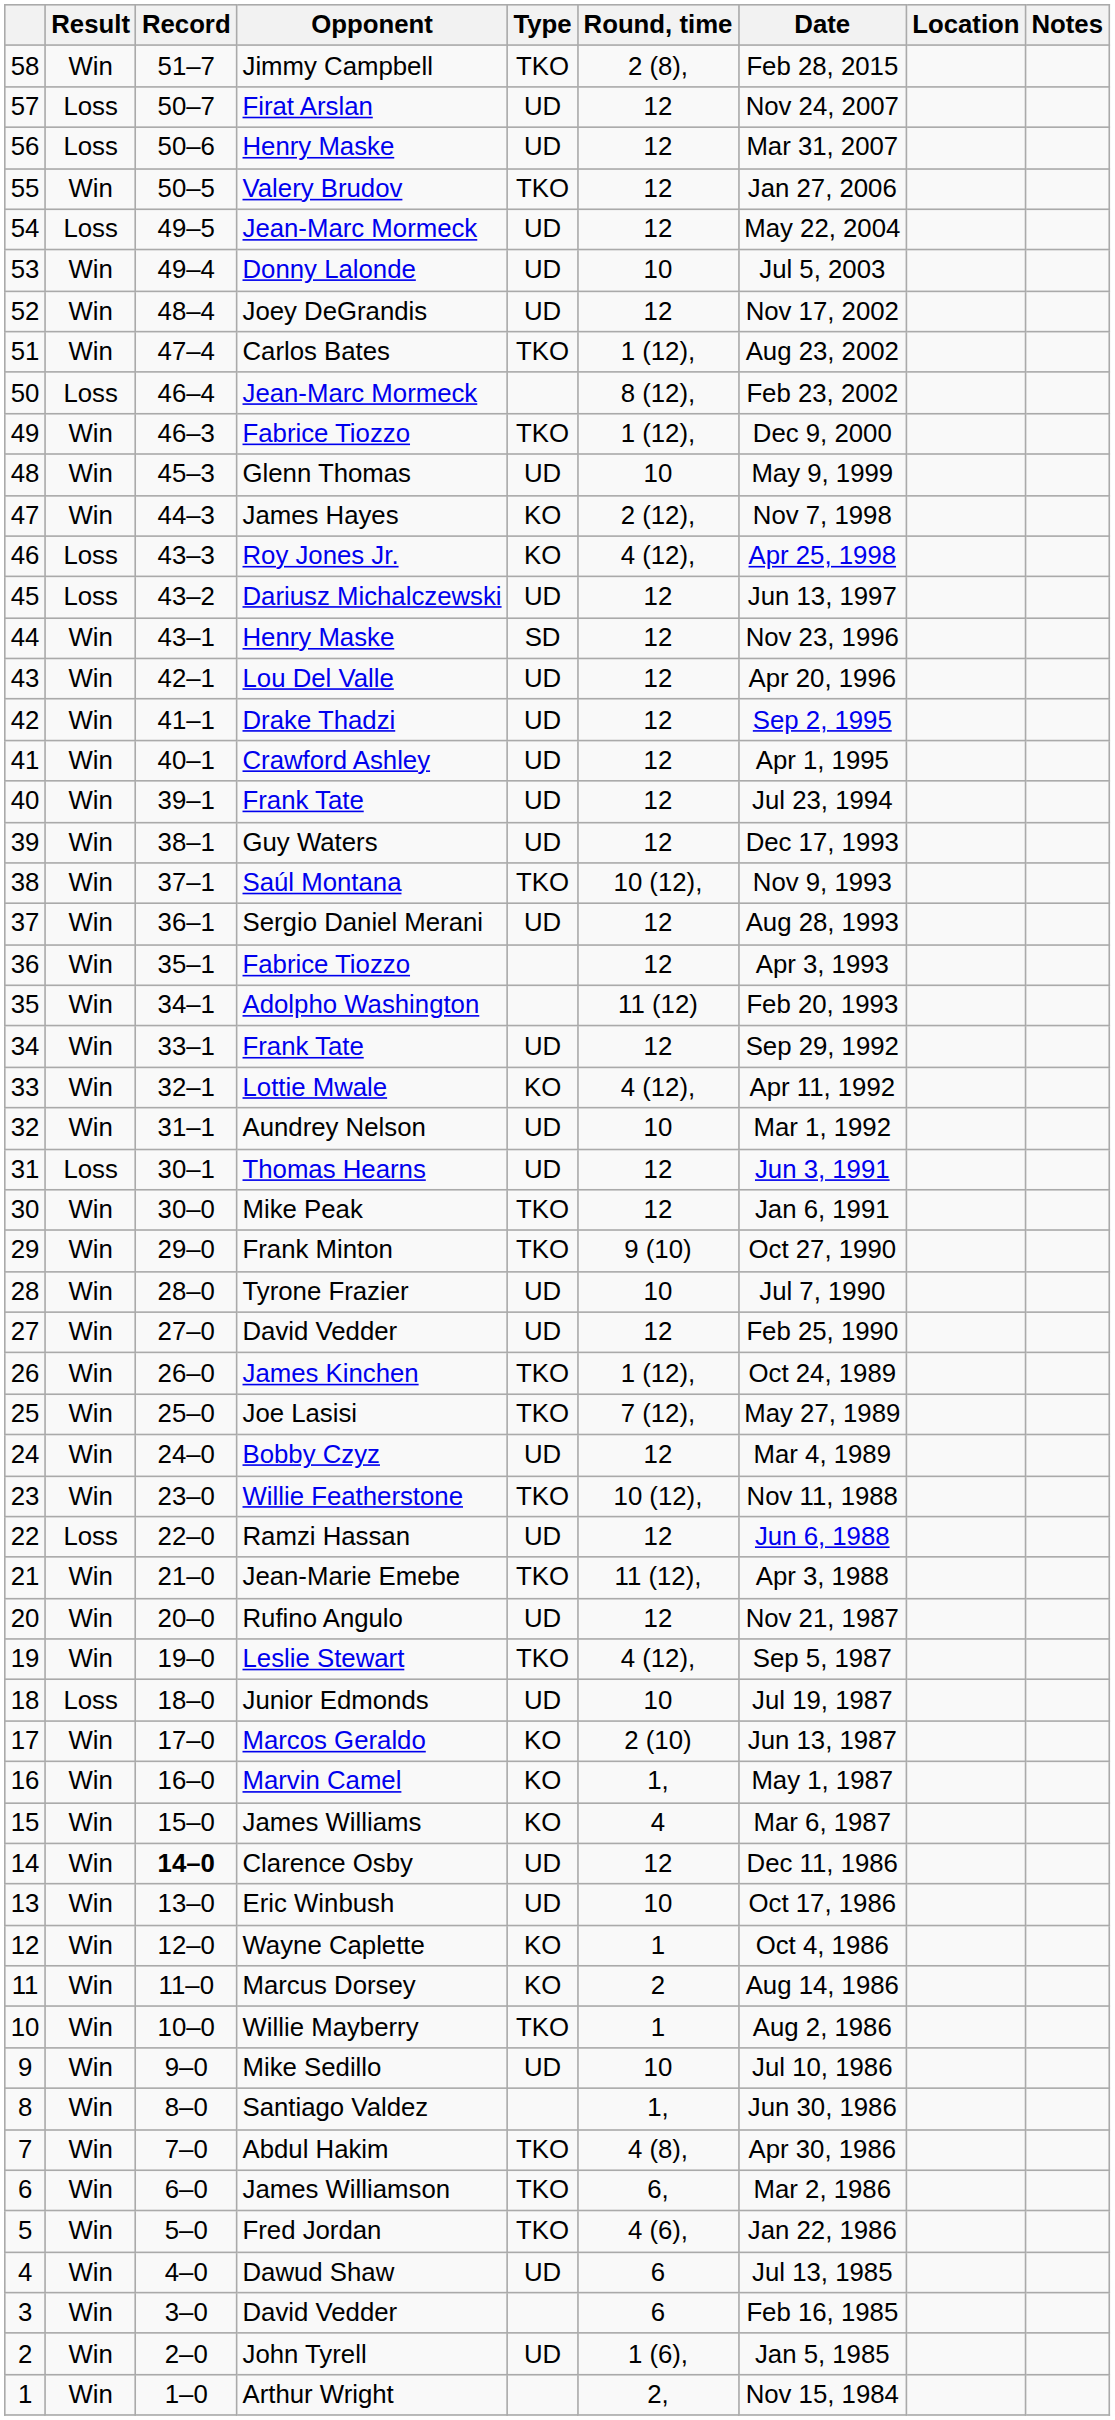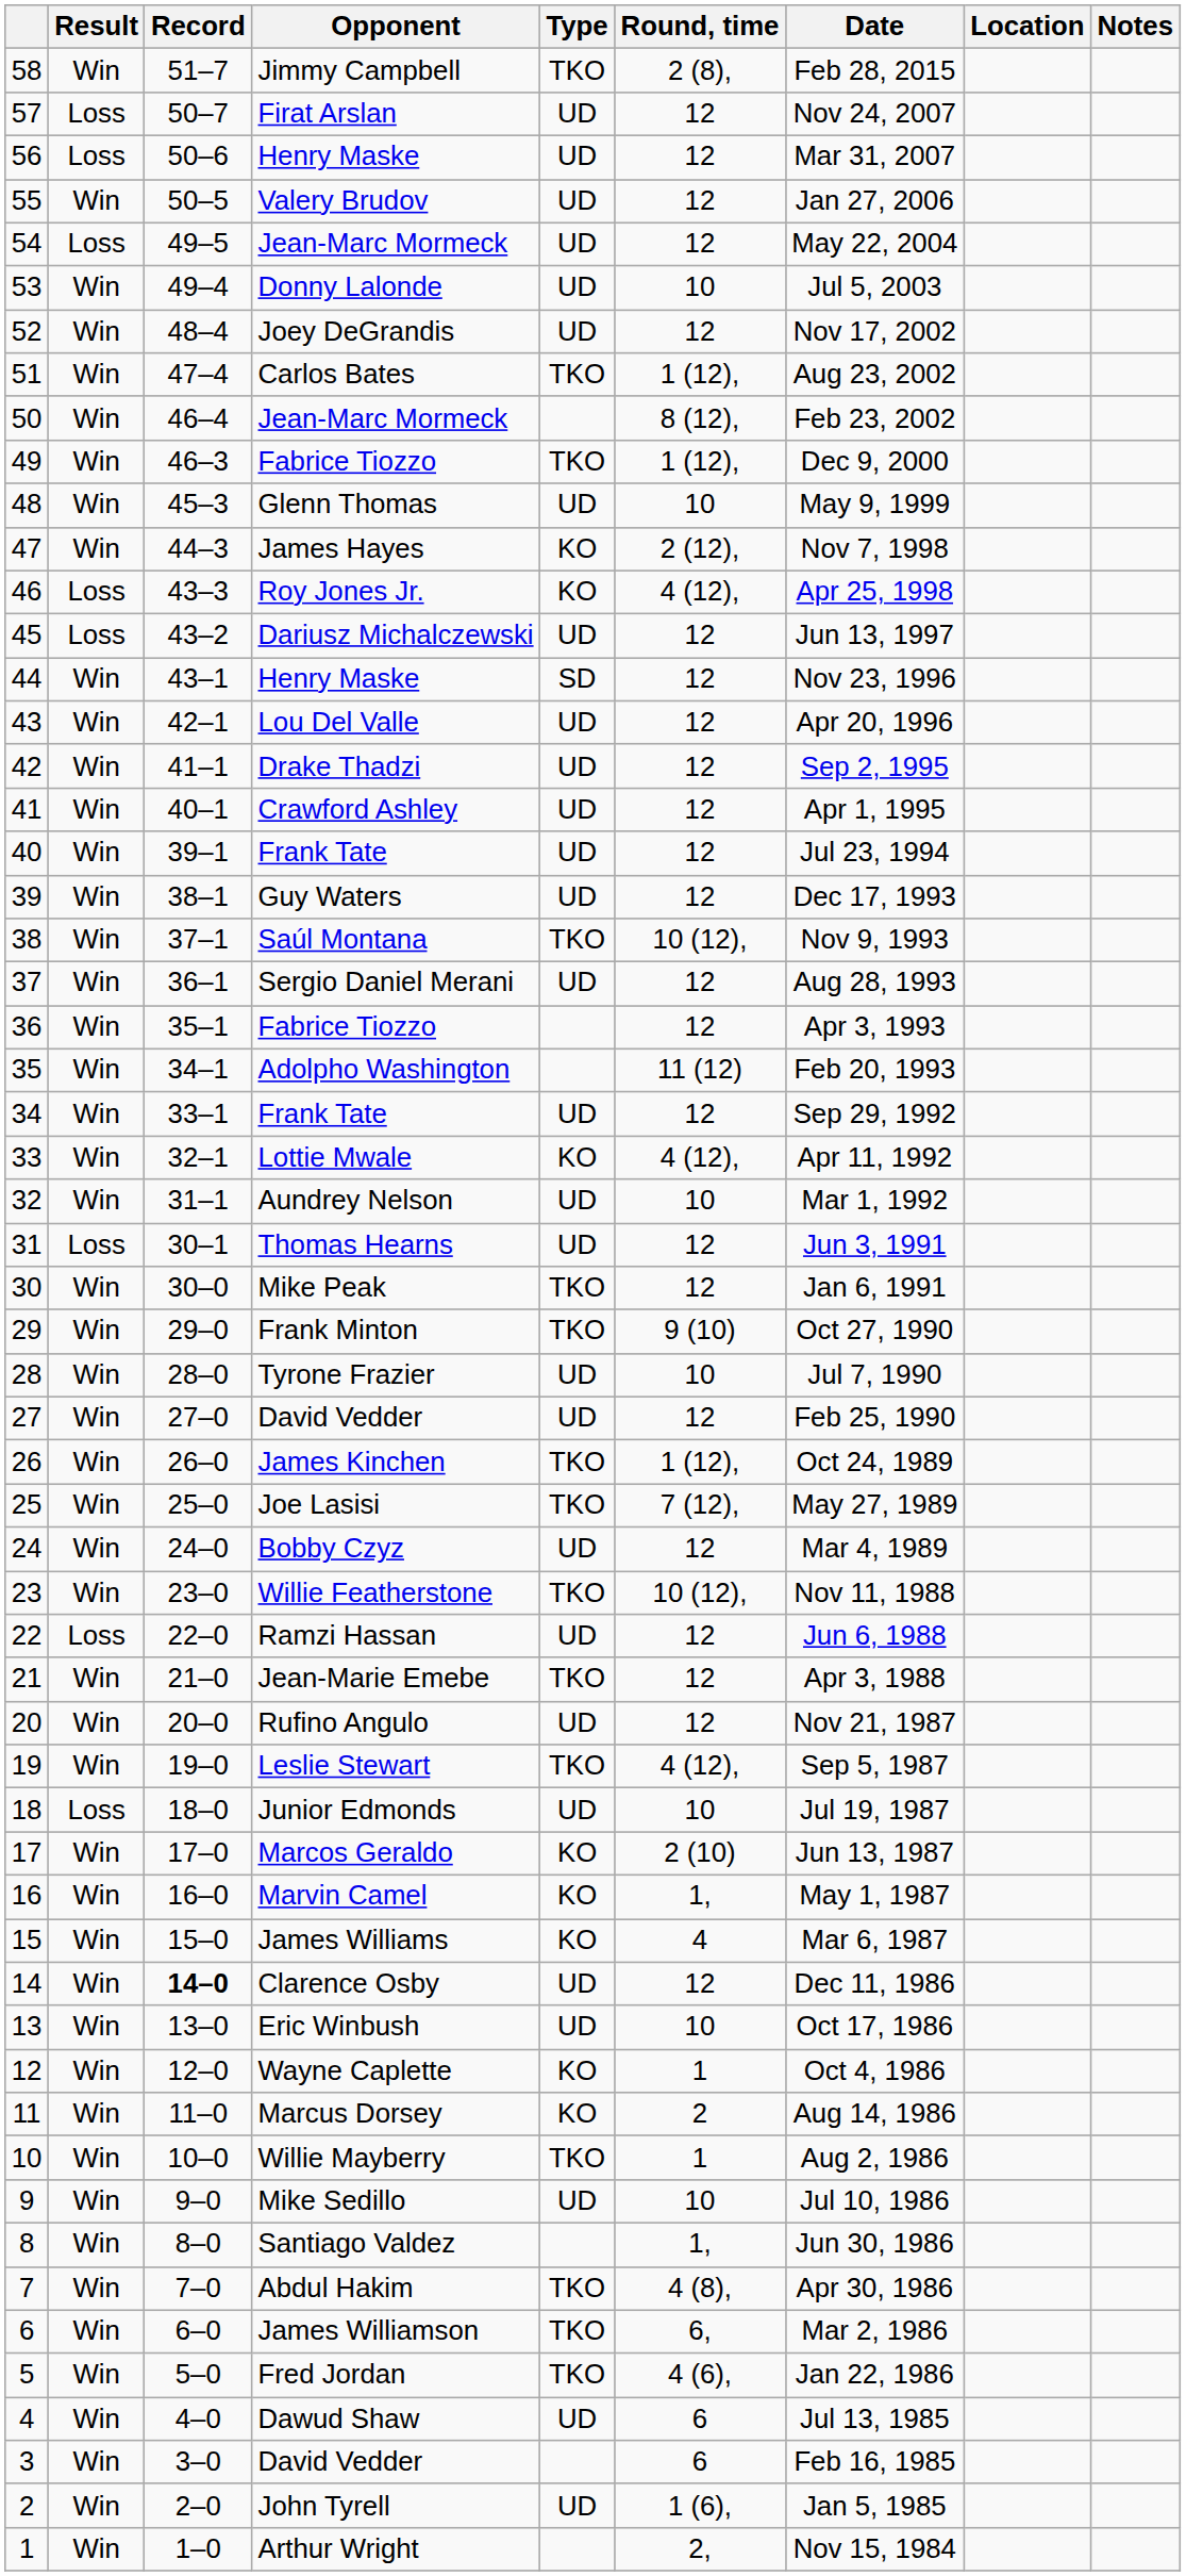Valery Brudov | Type: TKO -> UD
50 / Jean-Marc Mormeck | Result: Loss -> Win
Jean-Marie Emebe | Round, time: 11 (12), -> 12
